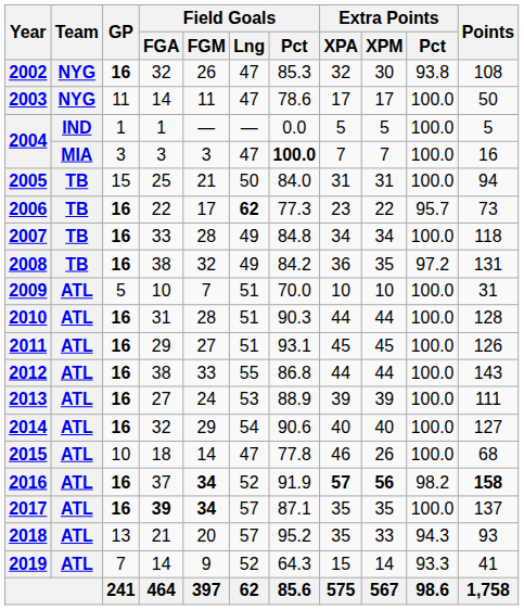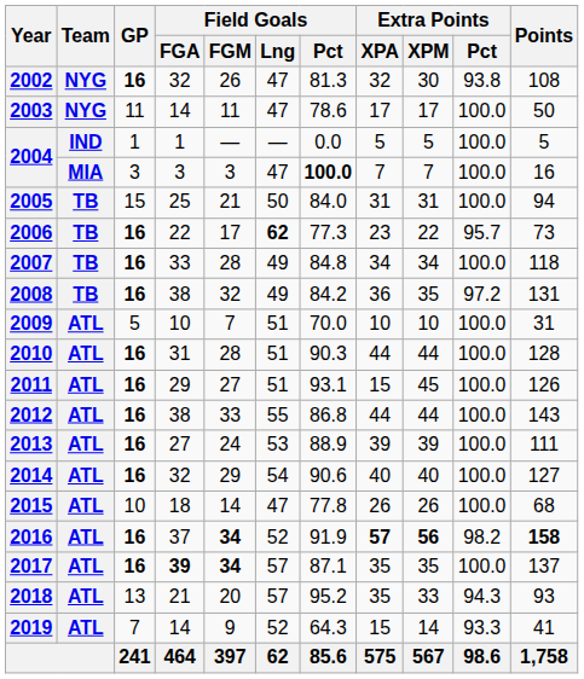2002 | Field Goals / Pct: 85.3 -> 81.3
2011 | Extra Points / XPA: 45 -> 15
2015 | Extra Points / XPA: 46 -> 26
